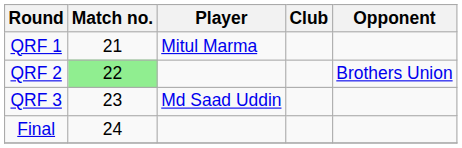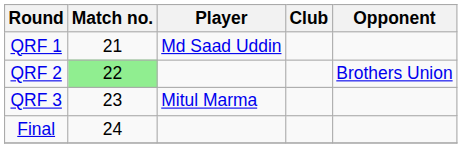QRF 1 | Player: Mitul Marma -> Md Saad Uddin
QRF 3 | Player: Md Saad Uddin -> Mitul Marma
